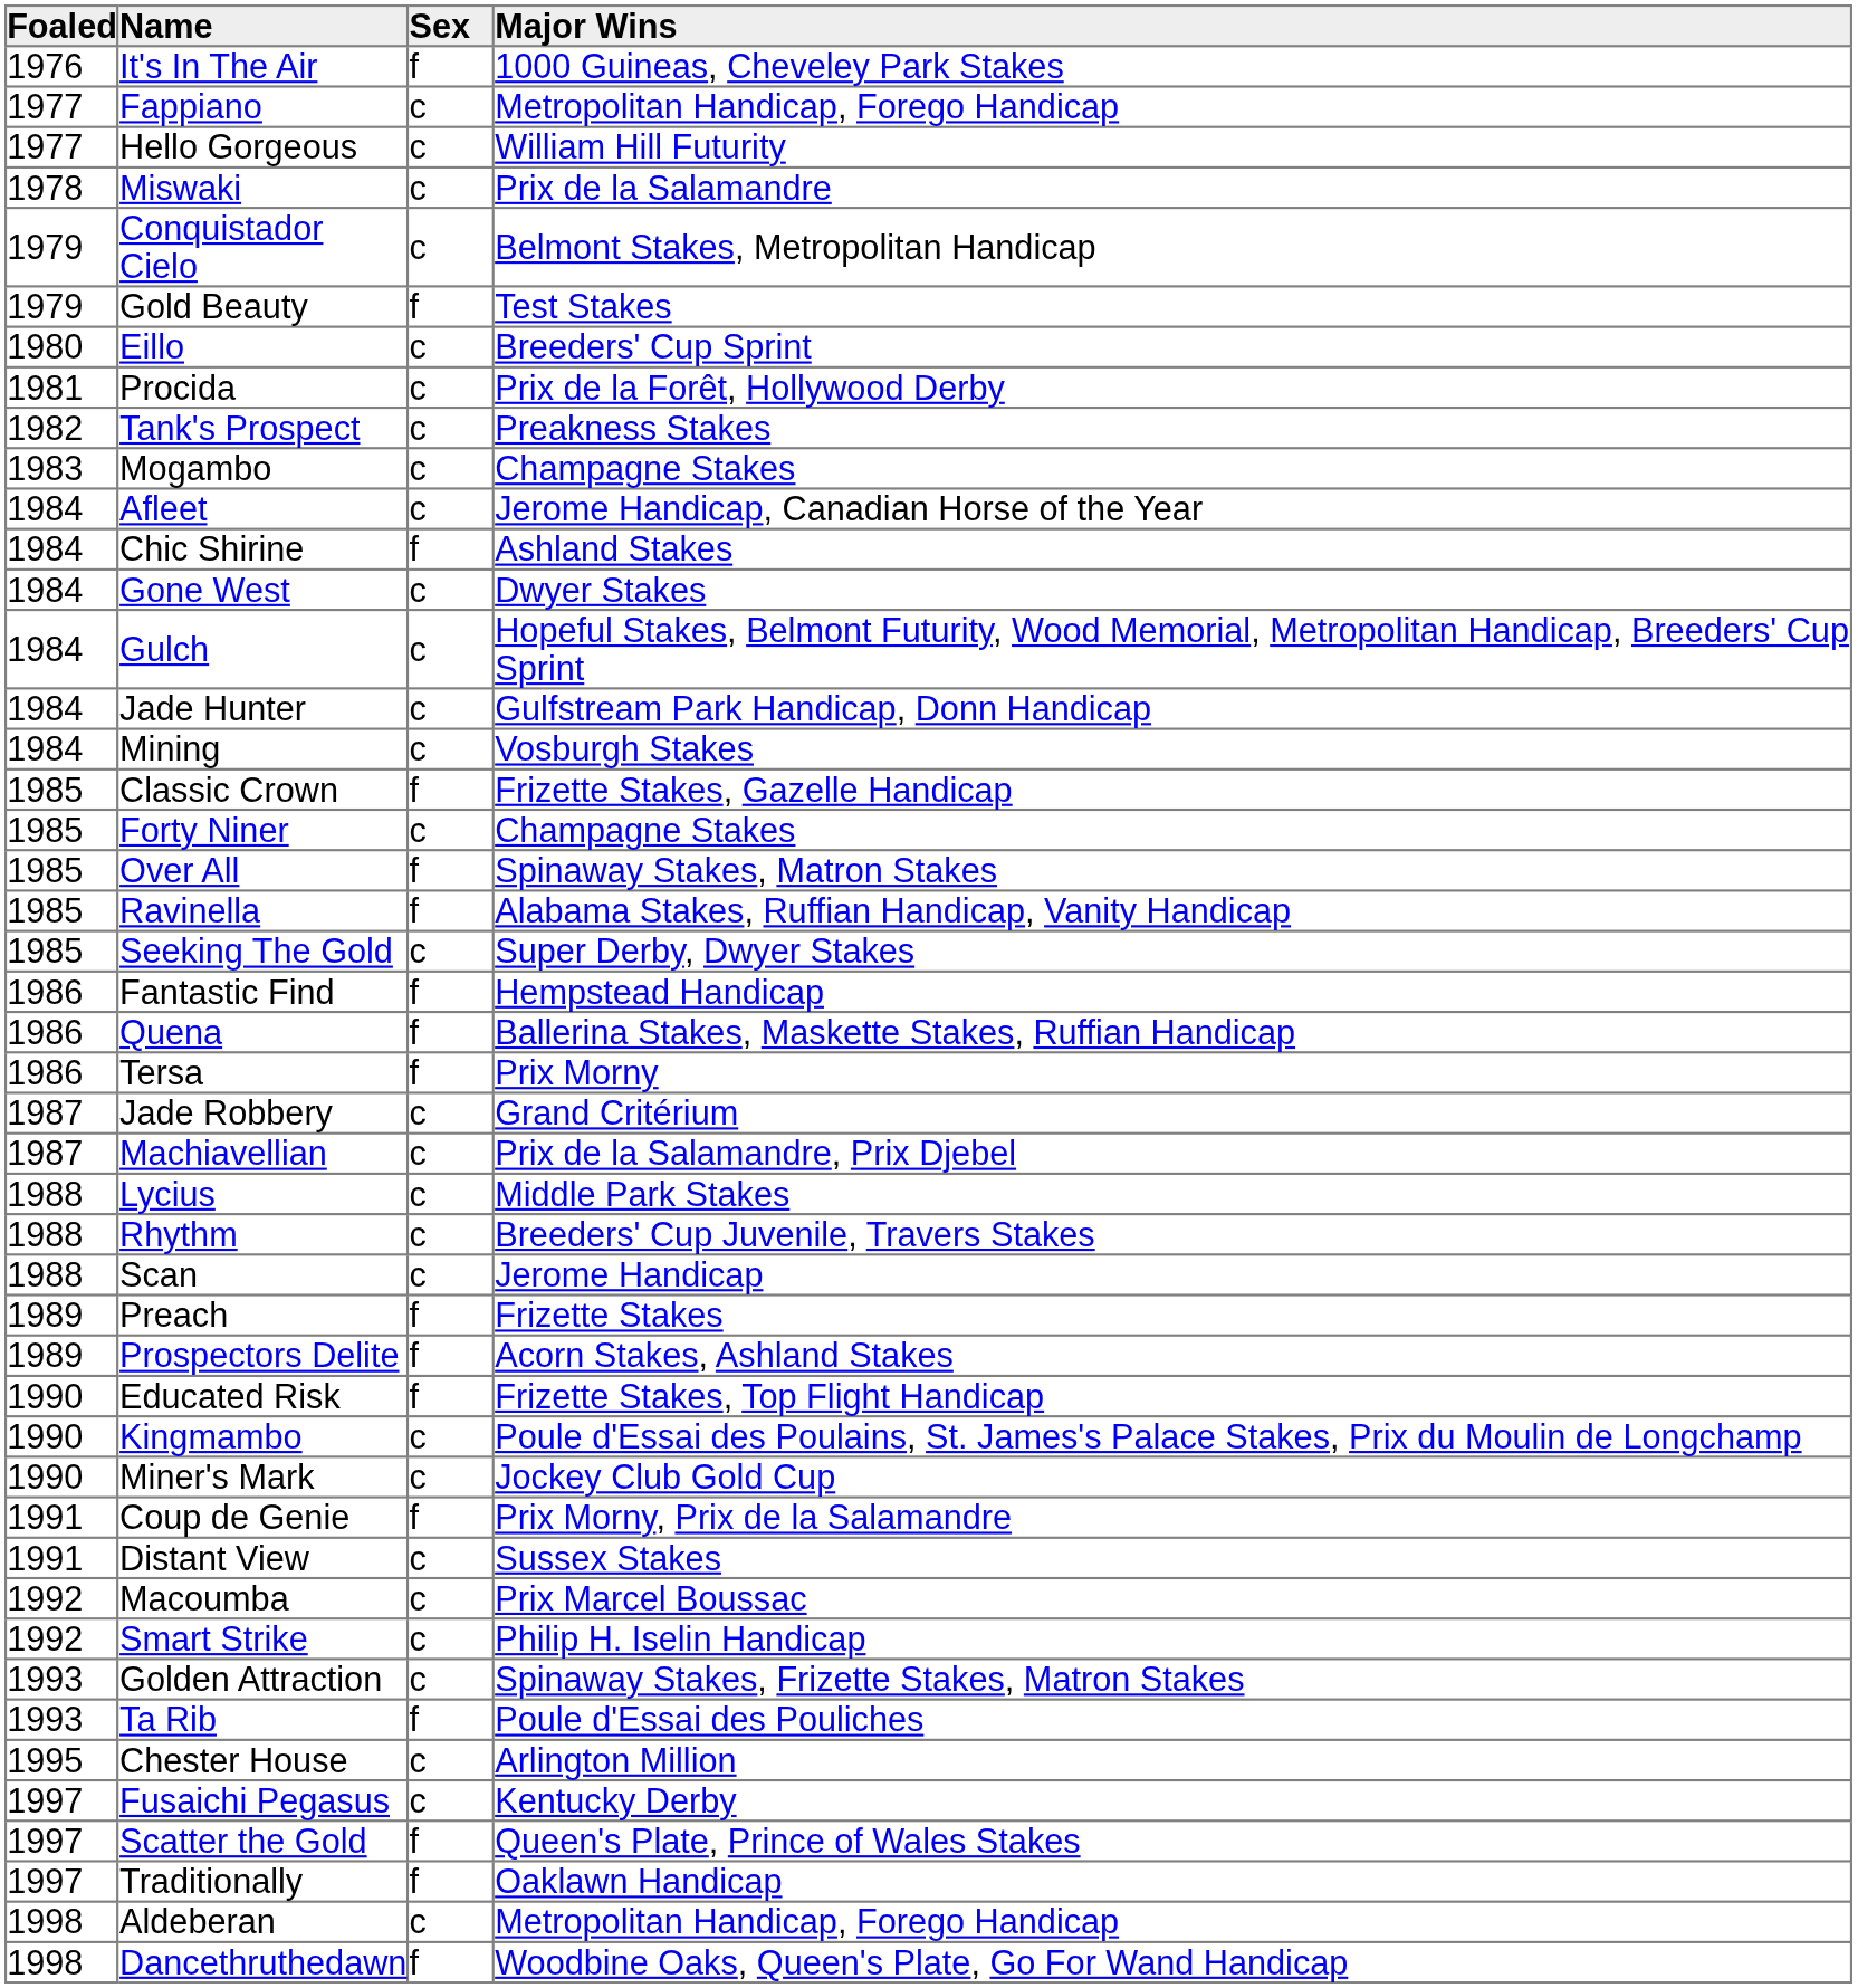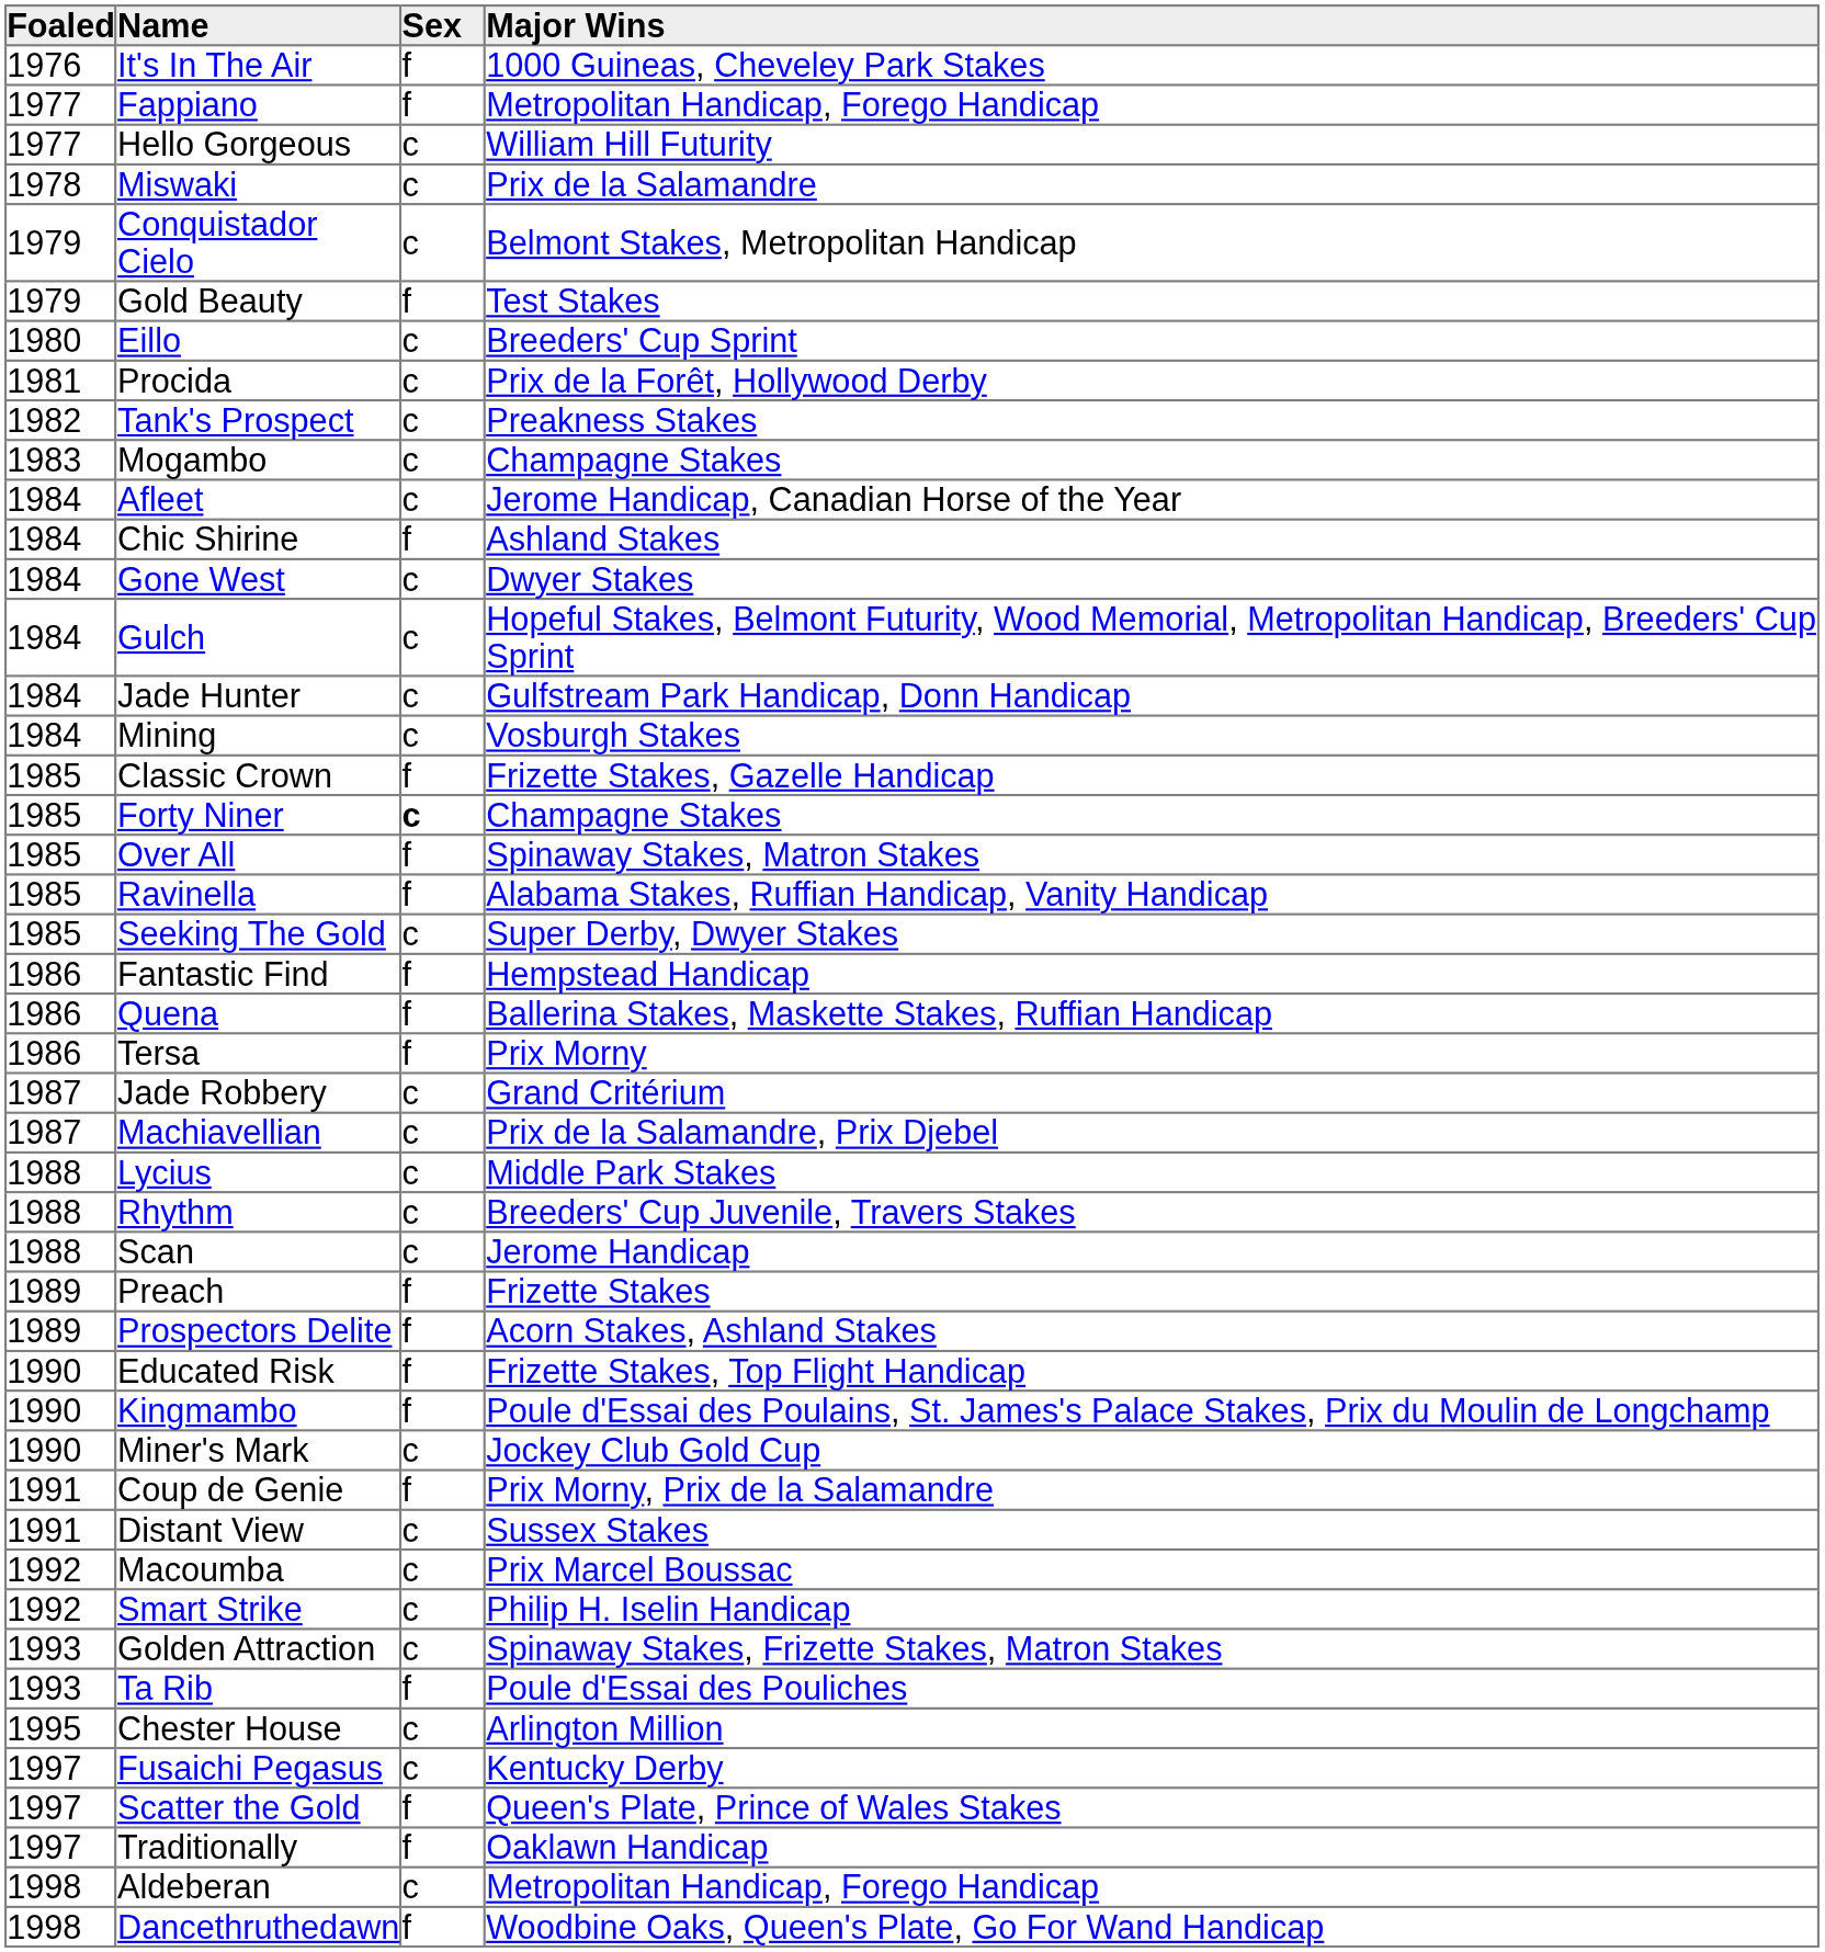Fappiano | Sex: c -> f
Forty Niner | Sex: normal -> bold
Kingmambo | Sex: c -> f
